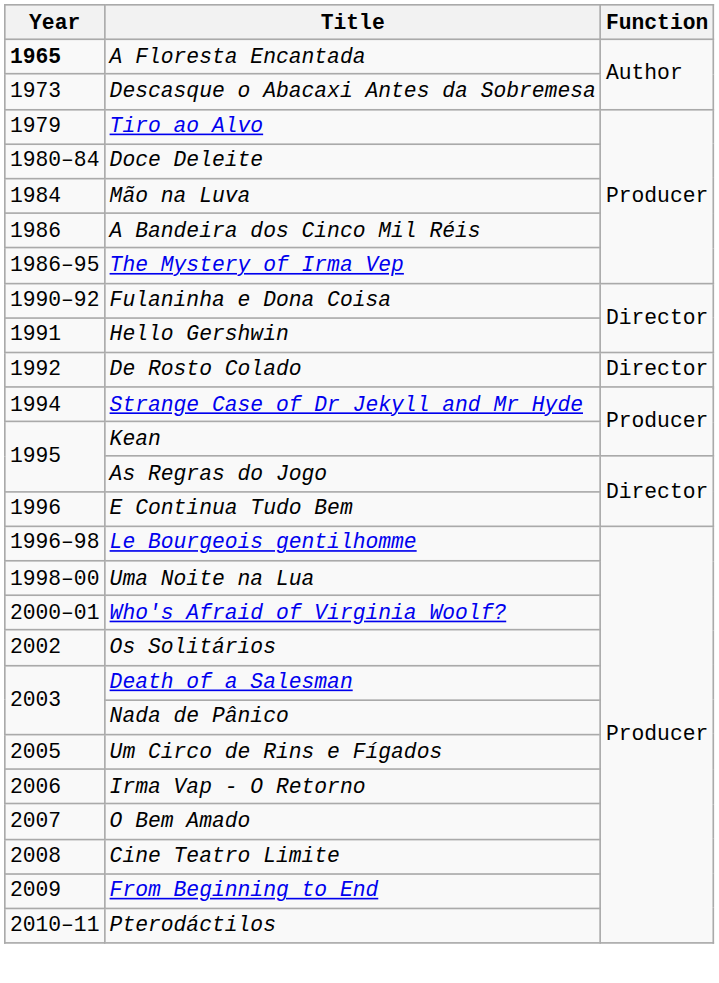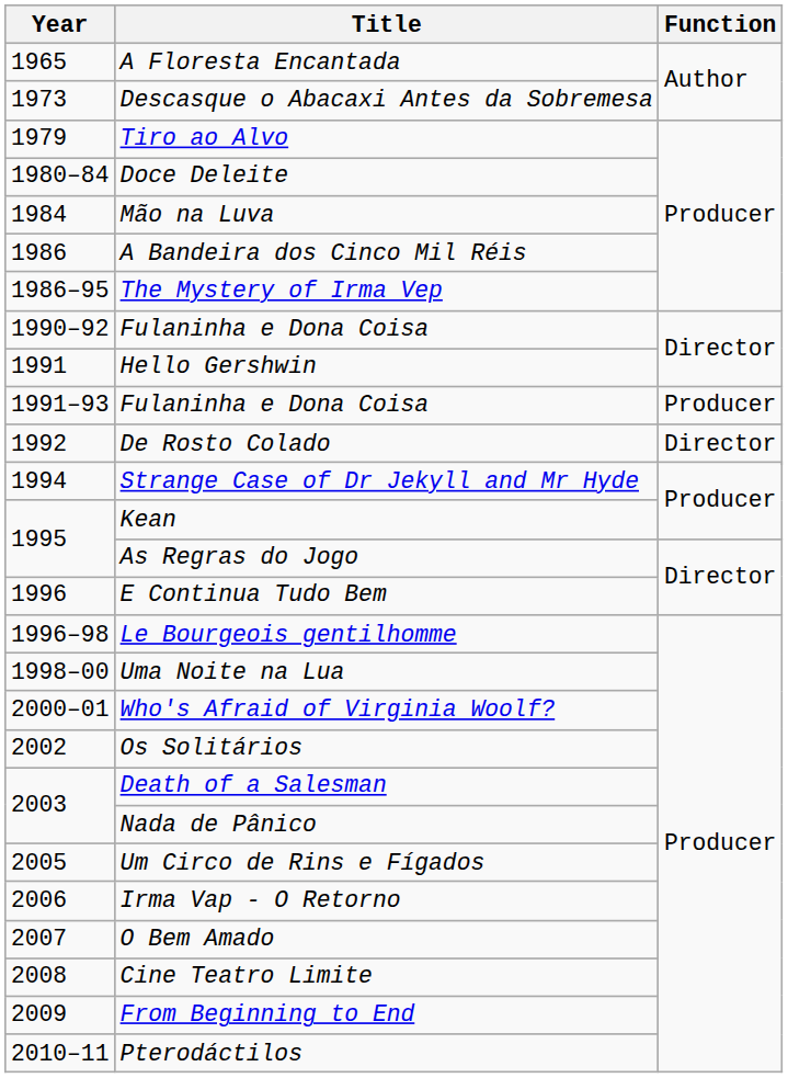A Floresta Encantada | Year: bold -> normal
+ row: 1991–93 | Fulaninha e Dona Coisa | Producer
